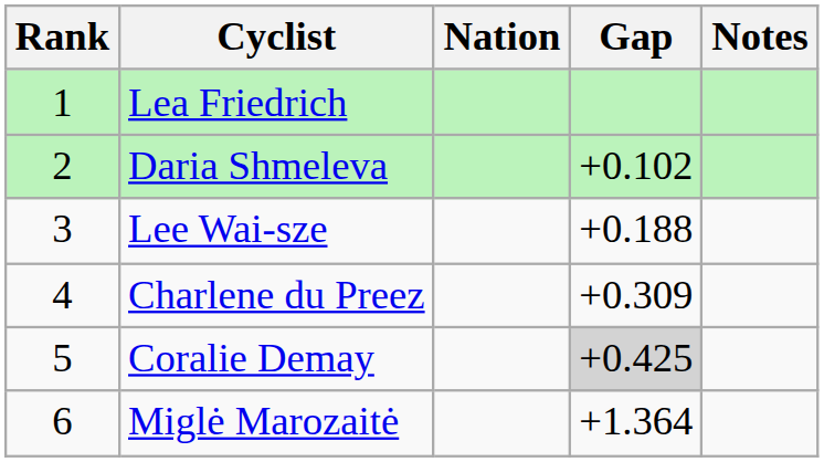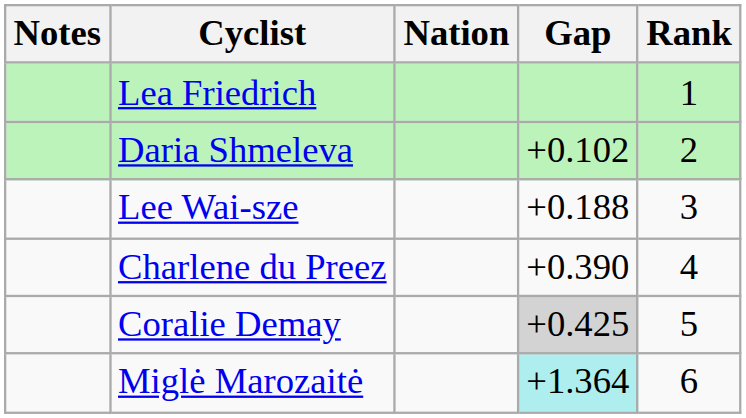columns swapped: Rank <-> Notes
Charlene du Preez | Gap: +0.309 -> +0.390
Miglė Marozaitė | Gap: no background -> paleturquoise background
